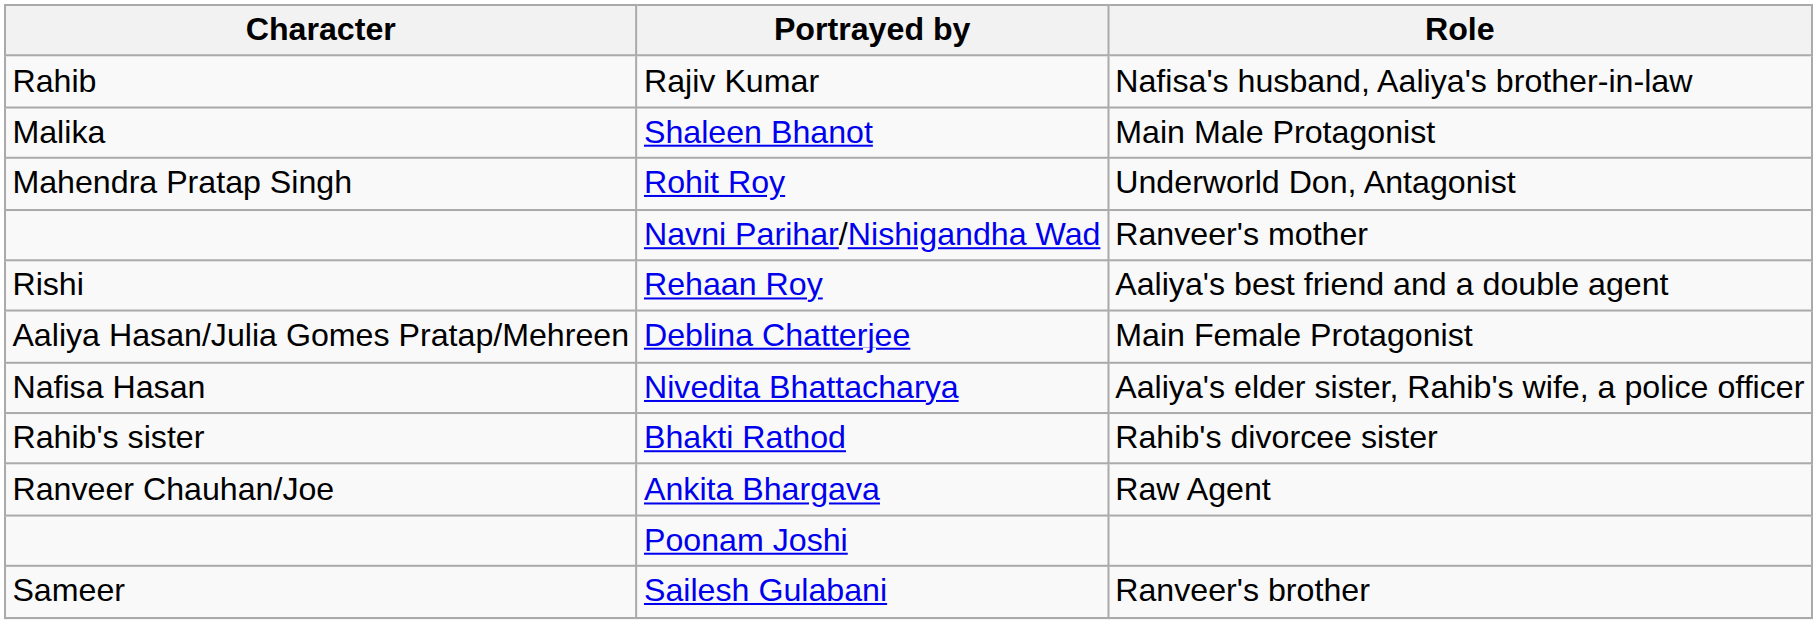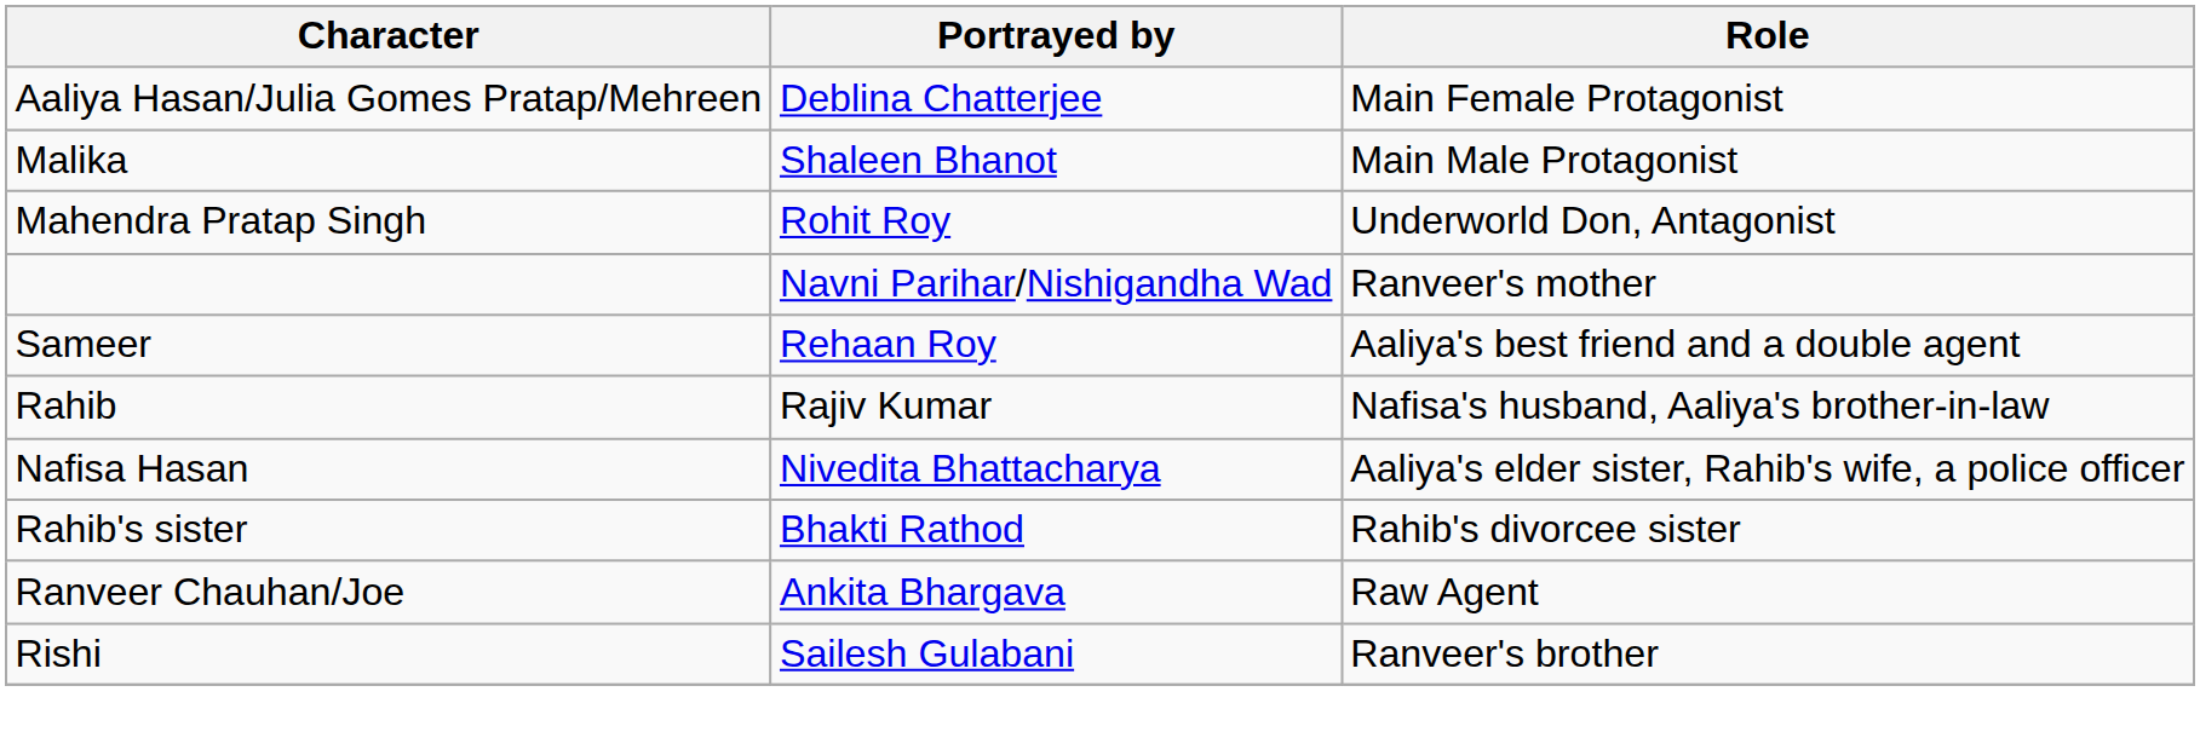rows swapped: Deblina Chatterjee <-> Rajiv Kumar
Rehaan Roy | Character: Rishi -> Sameer
- row: Poonam Joshi
Sailesh Gulabani | Character: Sameer -> Rishi
